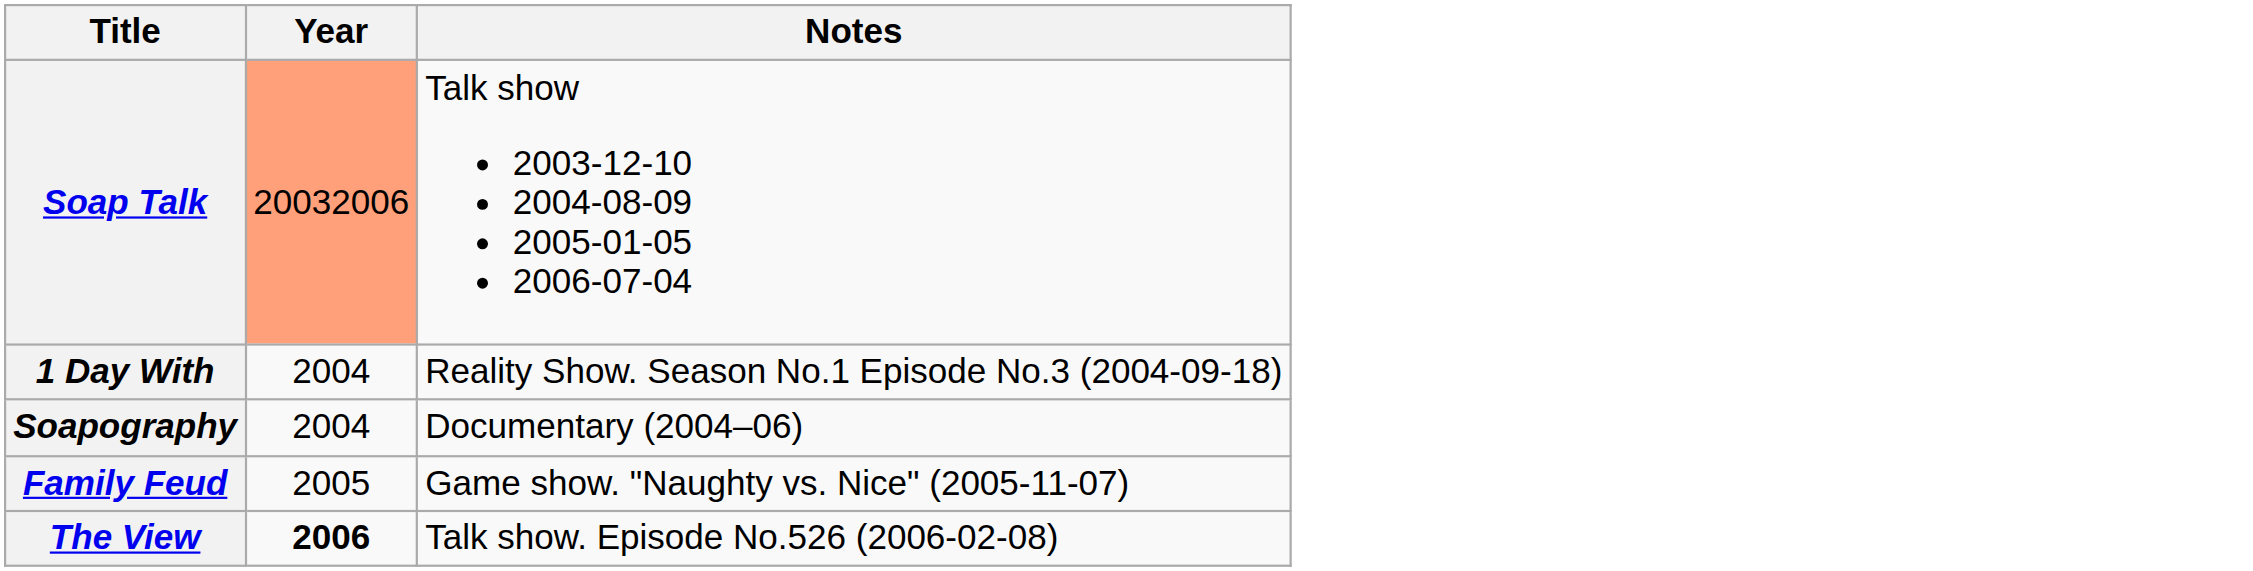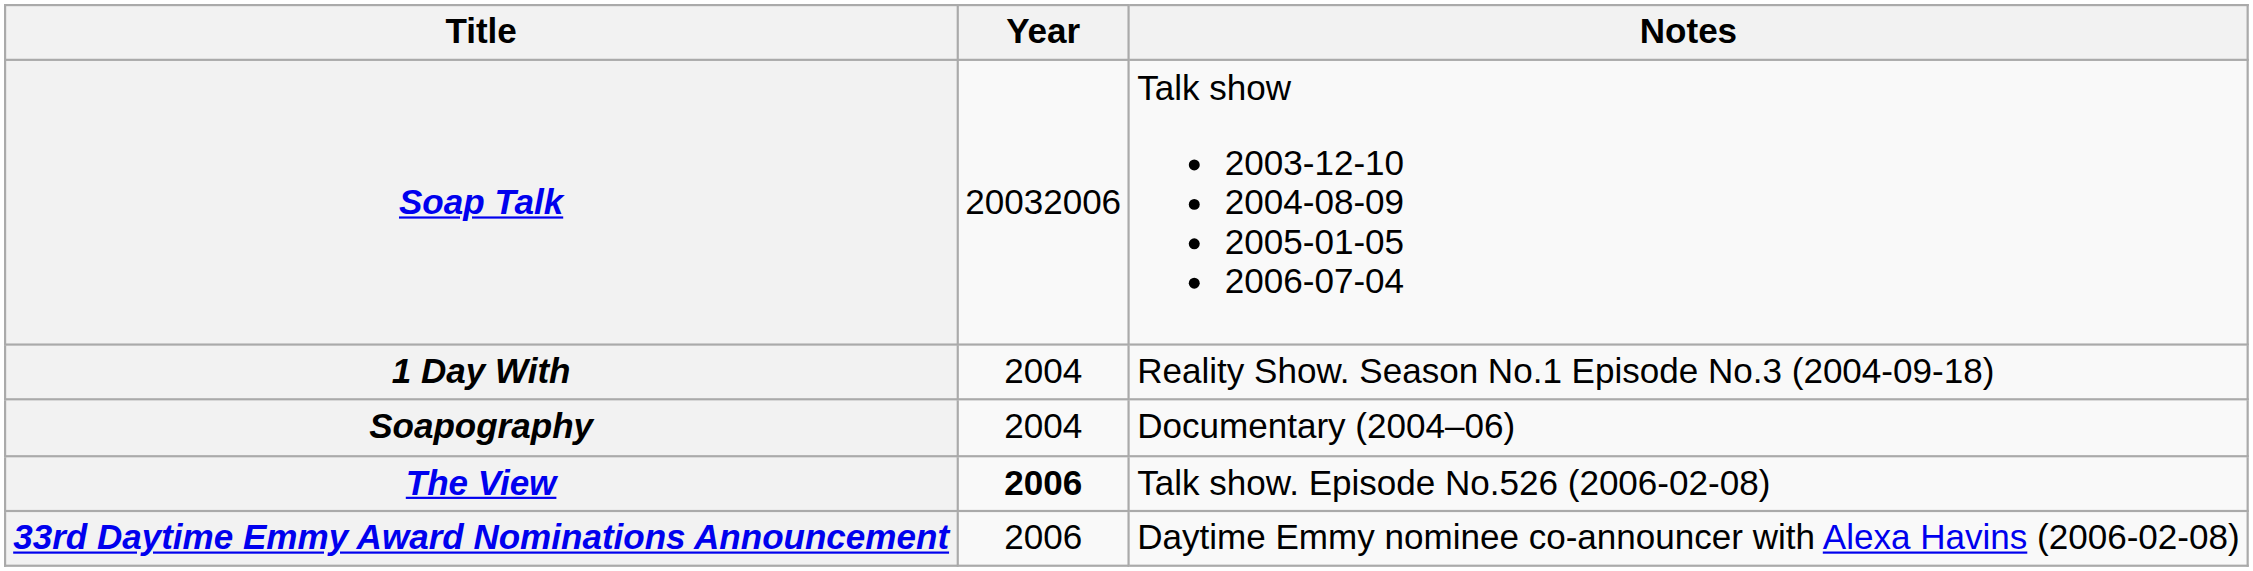Soap Talk | Year: lightsalmon background -> no background
- row: Family Feud | 2005 | Game show. "Naughty vs. Nice" (2005-11-07)
+ row: 33rd Daytime Emmy Award Nominations Announcement | 2006 | Daytime Emmy nominee co-announcer with Alexa Havins (2006-02-08)
